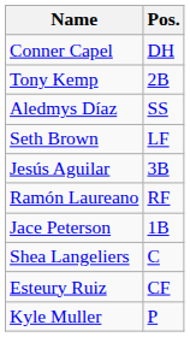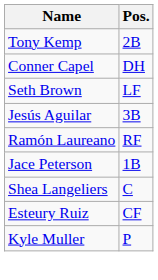rows swapped: Tony Kemp <-> Conner Capel
- row: Aledmys Díaz | SS
